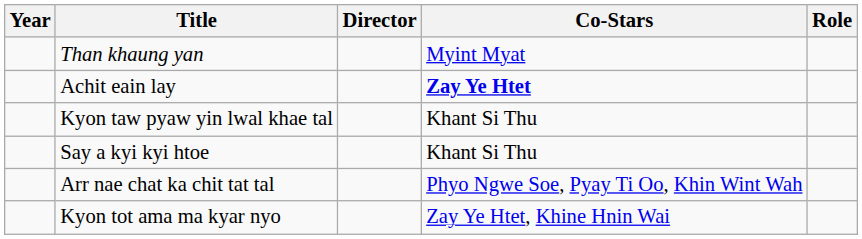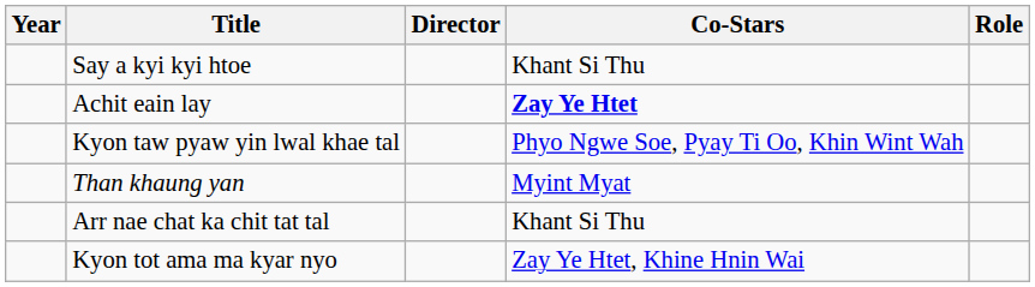rows swapped: Say a kyi kyi htoe <-> Than khaung yan
Kyon taw pyaw yin lwal khae tal | Co-Stars: Khant Si Thu -> Phyo Ngwe Soe, Pyay Ti Oo, Khin Wint Wah
Arr nae chat ka chit tat tal | Co-Stars: Phyo Ngwe Soe, Pyay Ti Oo, Khin Wint Wah -> Khant Si Thu
